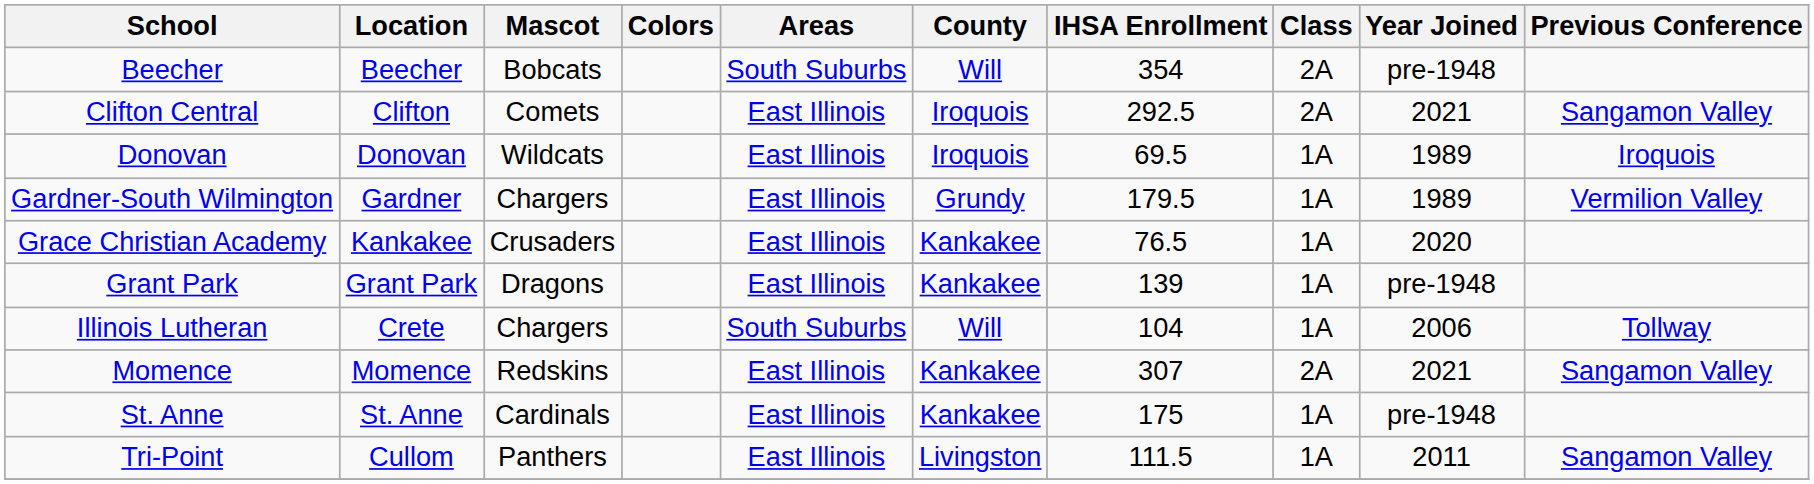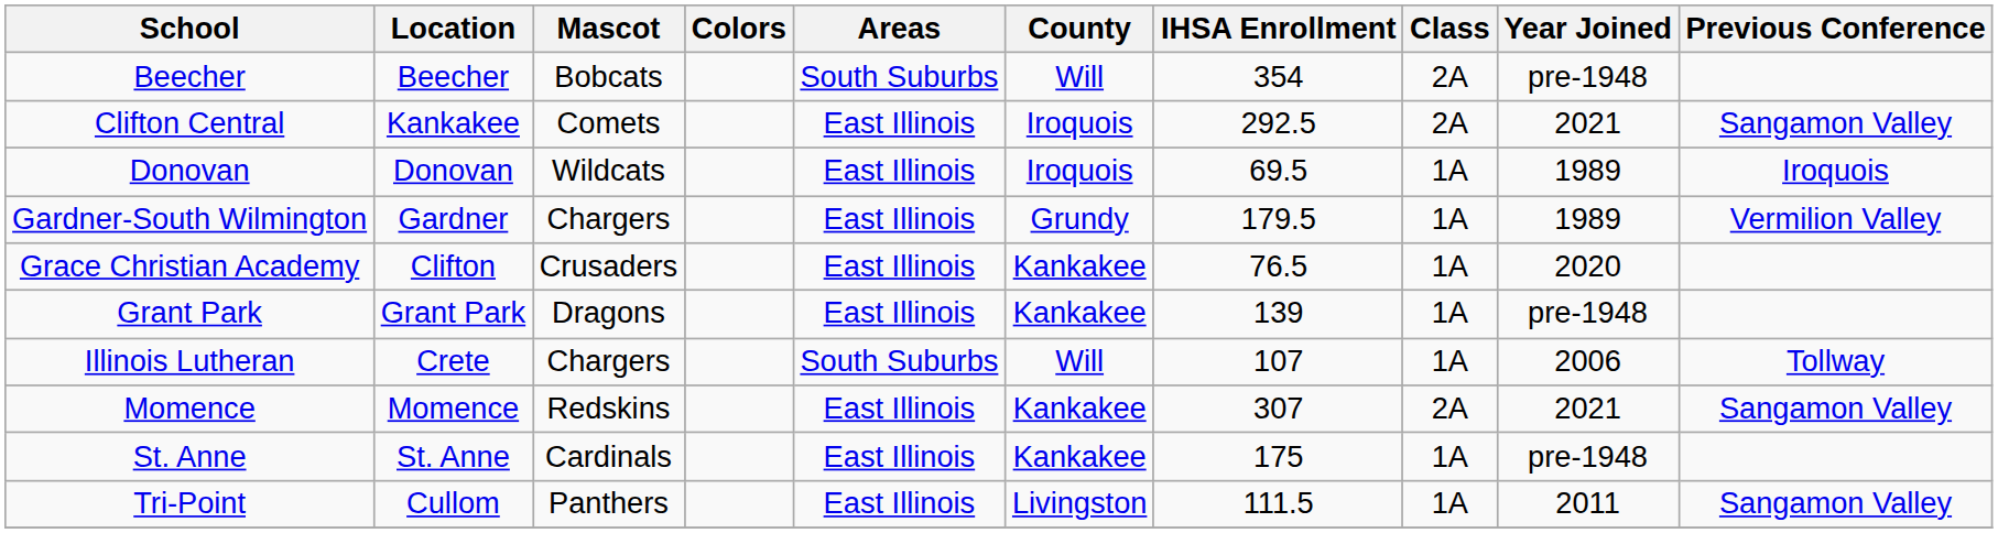Clifton Central | Location: Clifton -> Kankakee
Grace Christian Academy | Location: Kankakee -> Clifton
Illinois Lutheran | IHSA Enrollment: 104 -> 107
